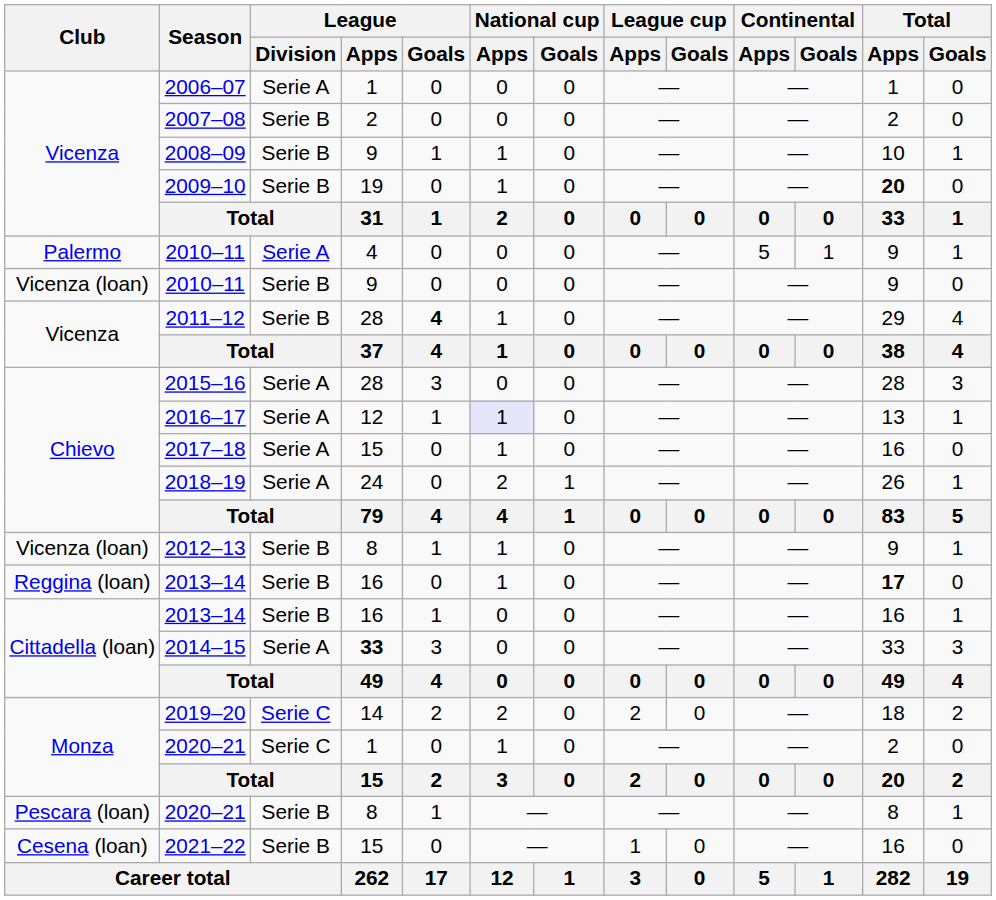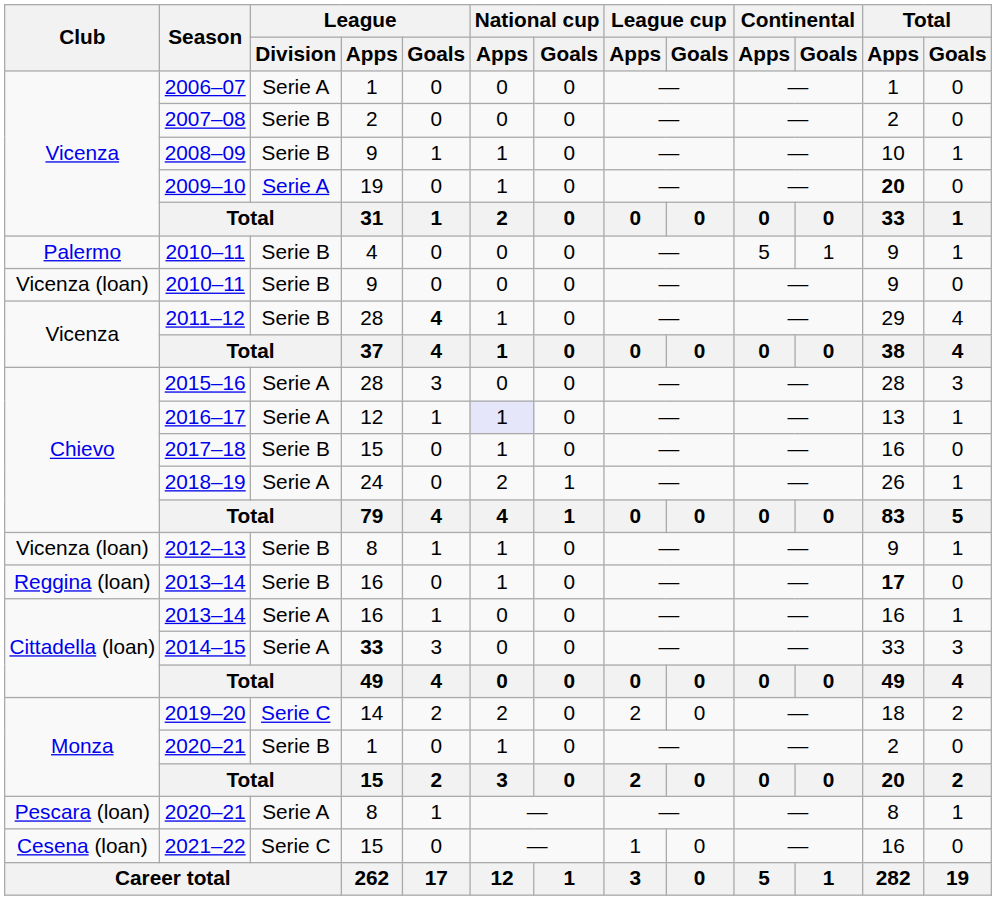2009–10 | League / Division: Serie B -> Serie A
Palermo / 2010–11 | League / Division: Serie A -> Serie B
2017–18 | League / Division: Serie A -> Serie B
Cittadella (loan) / 2013–14 | League / Division: Serie B -> Serie A
Monza / 2020–21 | League / Division: Serie C -> Serie B
Pescara (loan) / 2020–21 | League / Division: Serie B -> Serie A
2021–22 | League / Division: Serie B -> Serie C
